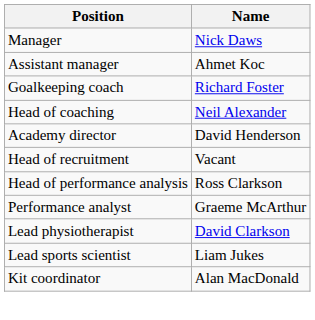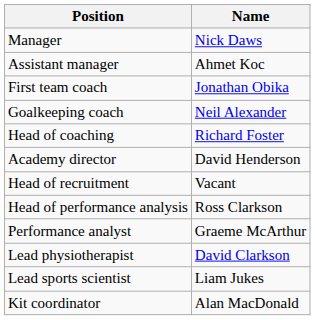+ row: First team coach | Jonathan Obika
Goalkeeping coach | Name: Richard Foster -> Neil Alexander
Head of coaching | Name: Neil Alexander -> Richard Foster
